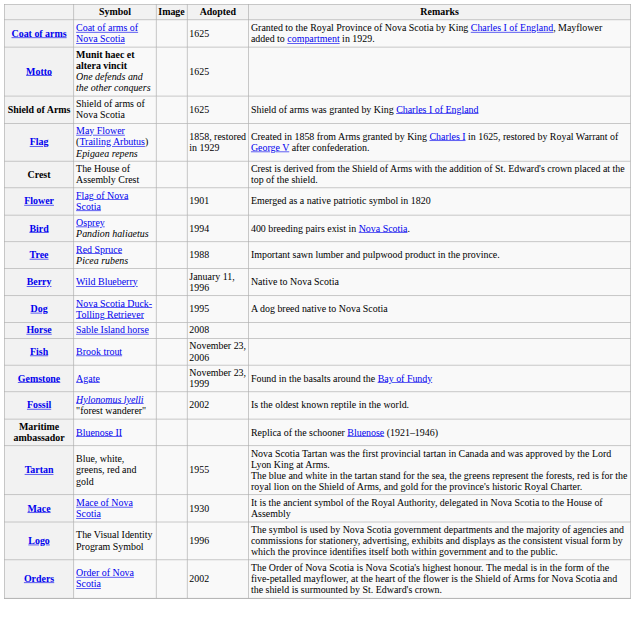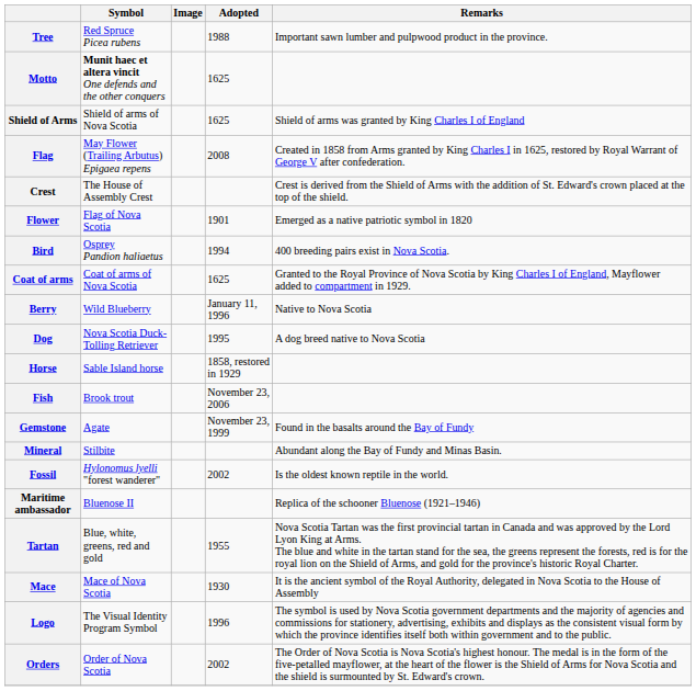rows swapped: Coat of arms <-> Tree
Flag | Adopted: 1858, restored in 1929 -> 2008
Horse | Adopted: 2008 -> 1858, restored in 1929
+ row: Mineral | Stilbite | Abundant along the Bay of Fundy and Minas Basin.
